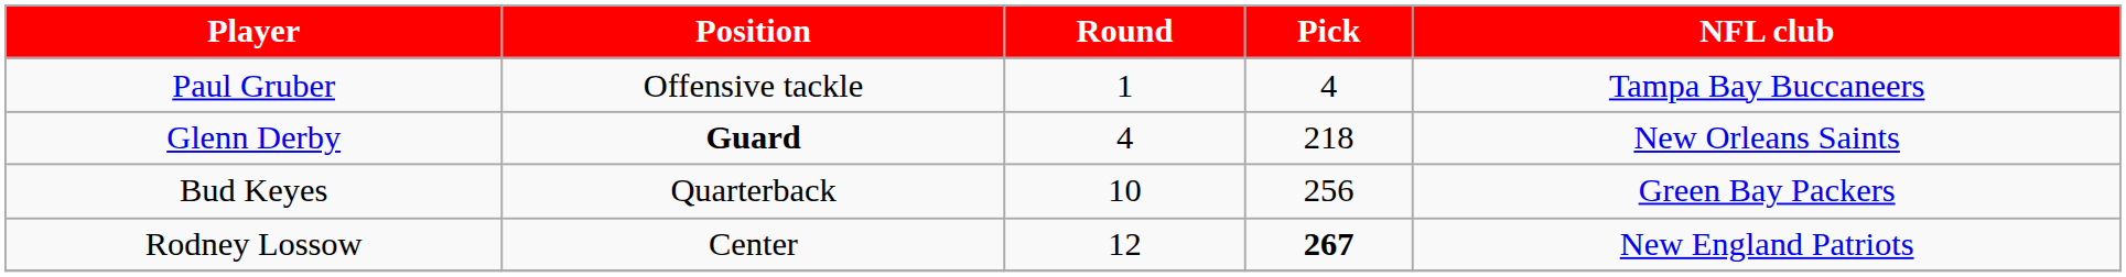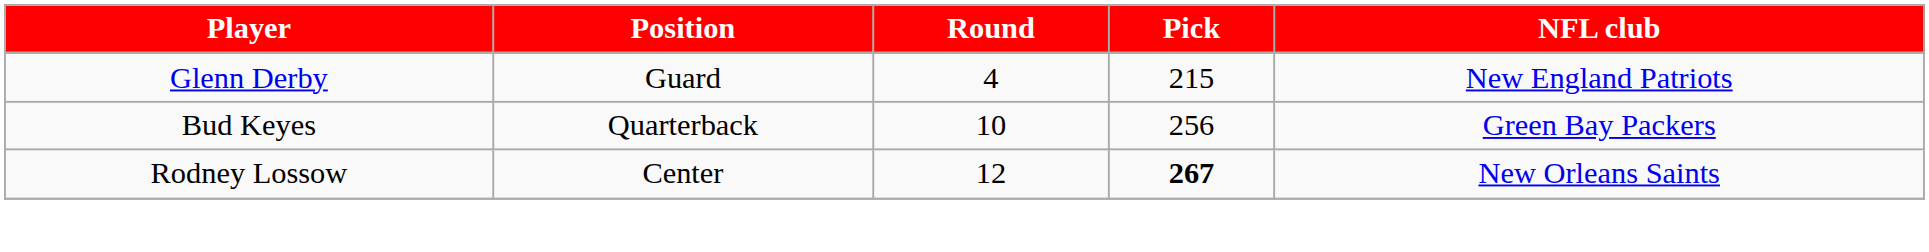- row: Paul Gruber | Offensive tackle | 1 | 4 | Tampa Bay Buccaneers
Glenn Derby | Position: bold -> normal
Glenn Derby | Pick: 218 -> 215
Glenn Derby | NFL club: New Orleans Saints -> New England Patriots
Rodney Lossow | NFL club: New England Patriots -> New Orleans Saints
